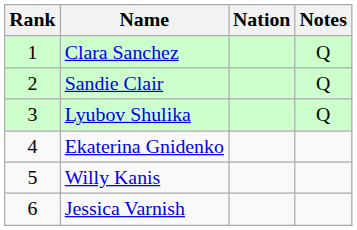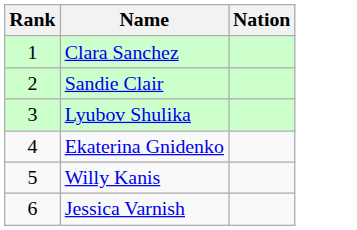- column: Notes | Q | Q | Q
